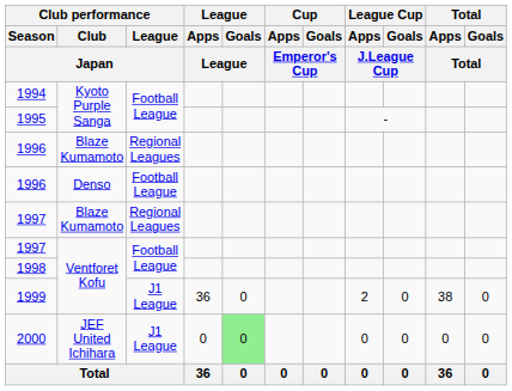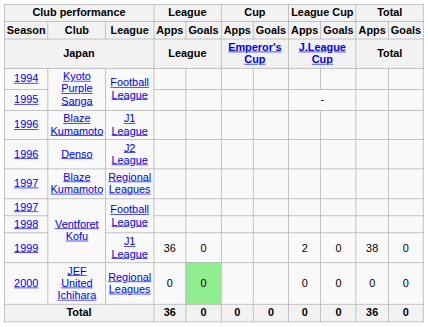1996 / Blaze Kumamoto | Club performance / League / Japan: Regional Leagues -> J1 League
1996 / Denso | Club performance / League / Japan: Football League -> J2 League
2000 | Club performance / League / Japan: J1 League -> Regional Leagues
